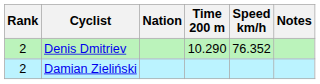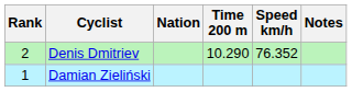Damian Zieliński | Rank: 2 -> 1
